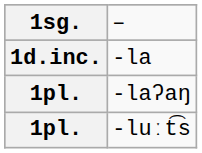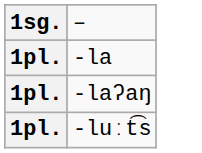-la | column 1: 1d.inc. -> 1pl.
